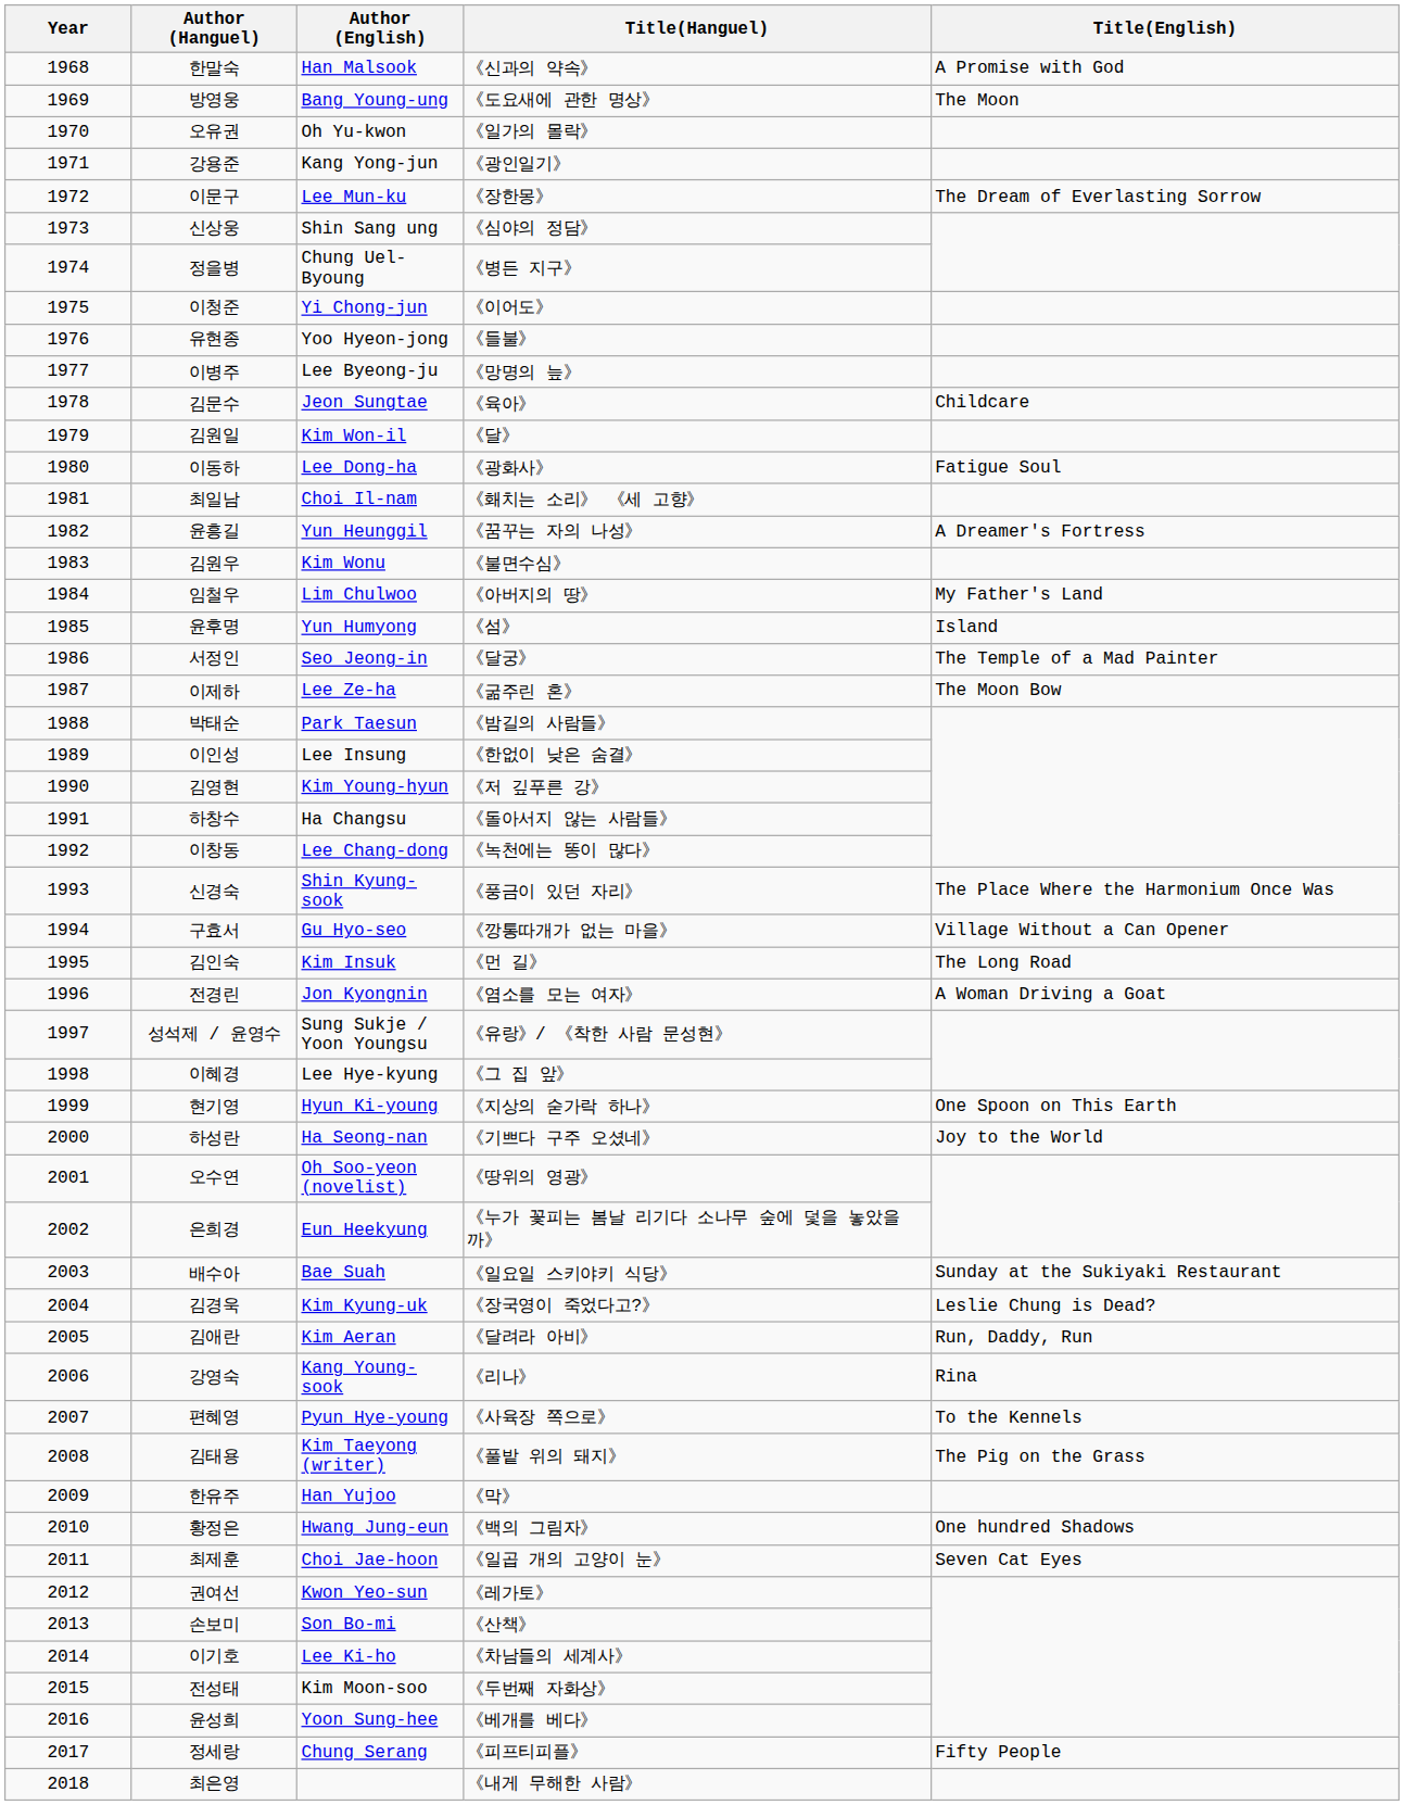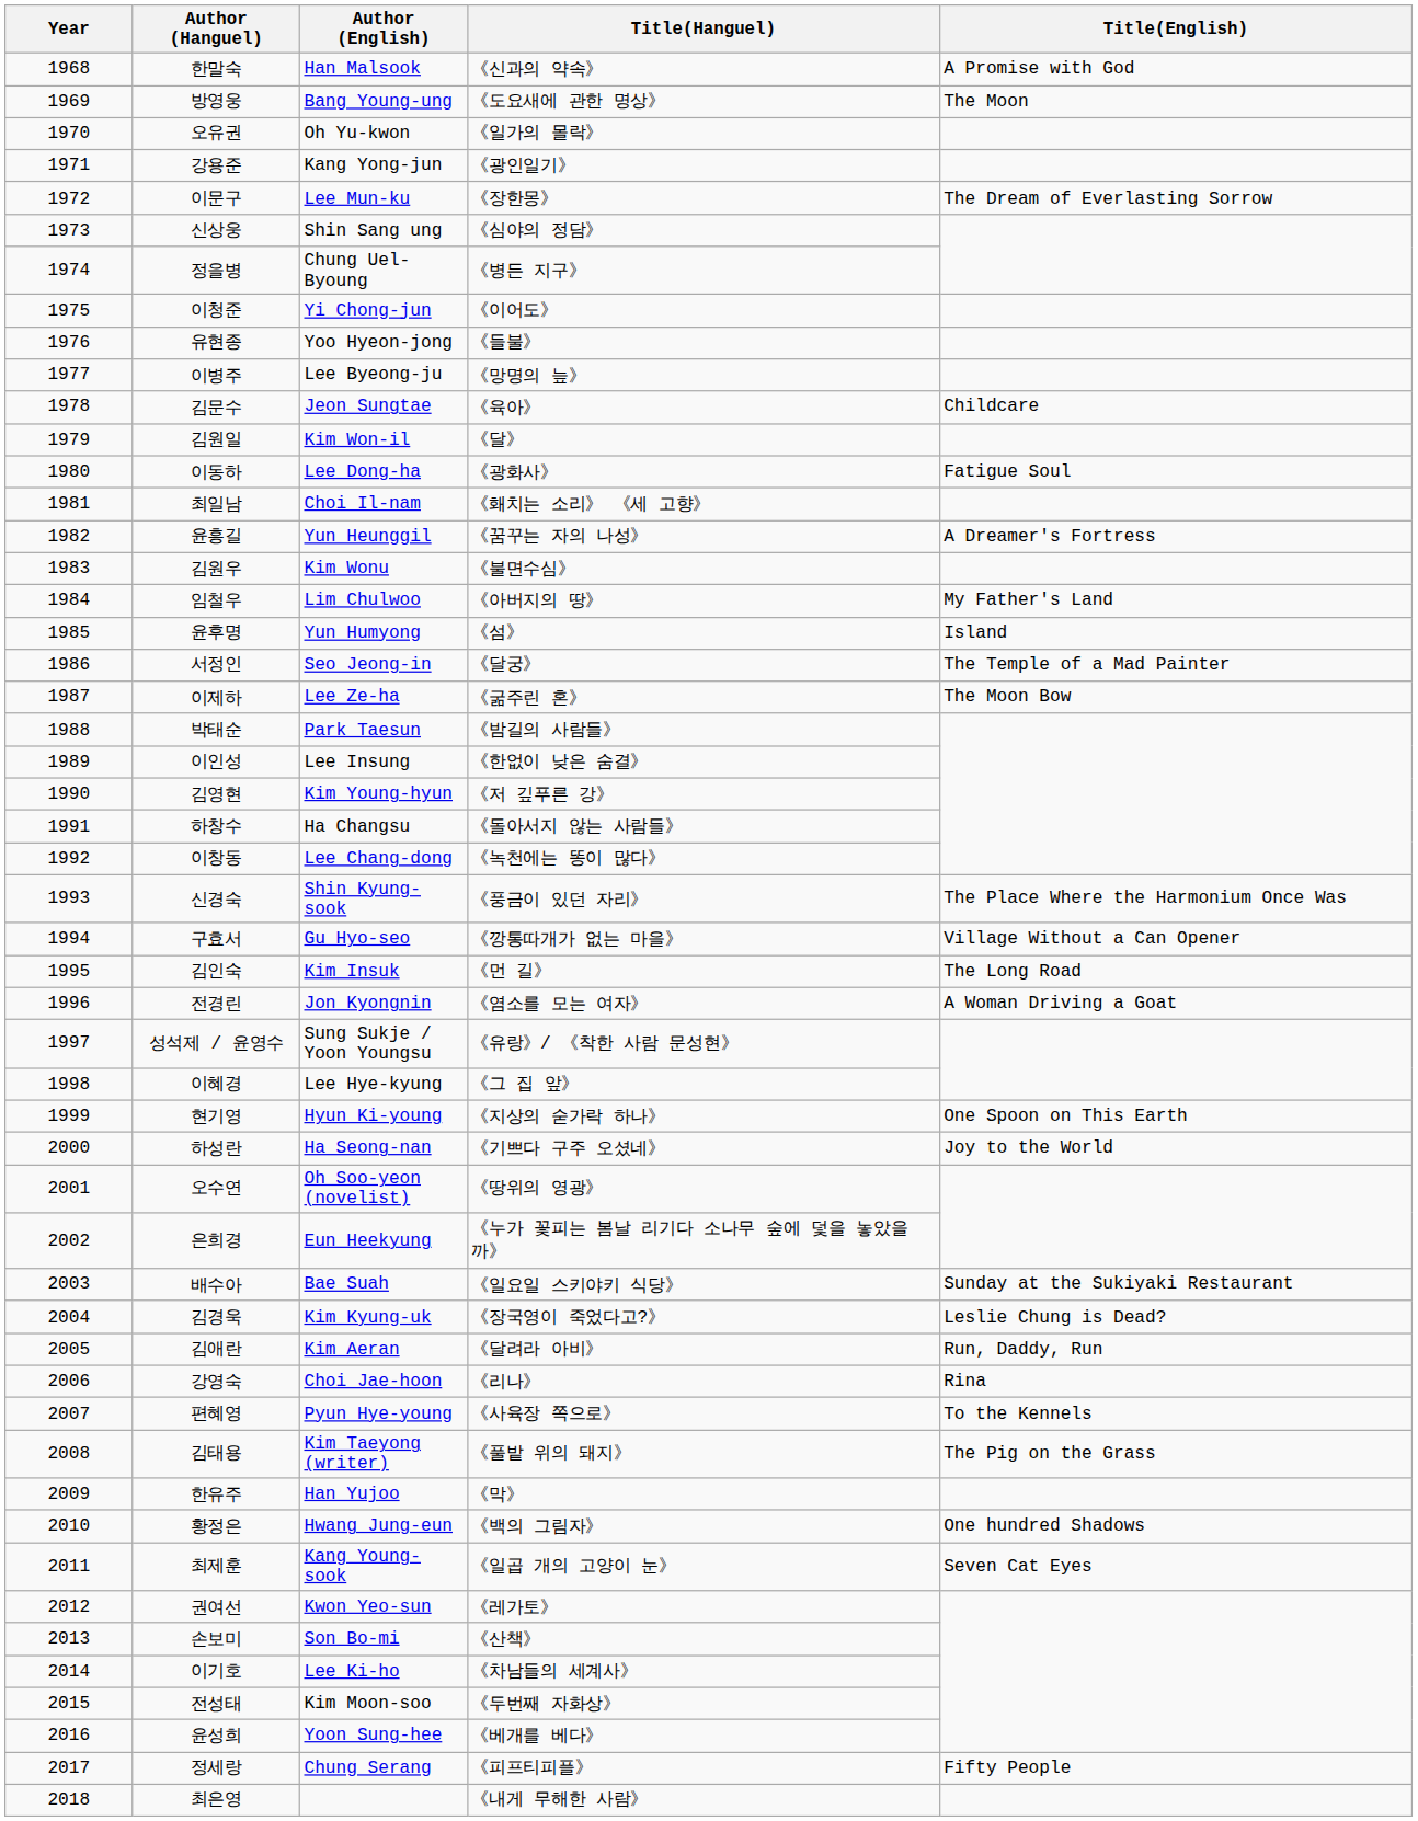강영숙 | Author (English): Kang Young-sook -> Choi Jae-hoon
최제훈 | Author (English): Choi Jae-hoon -> Kang Young-sook
